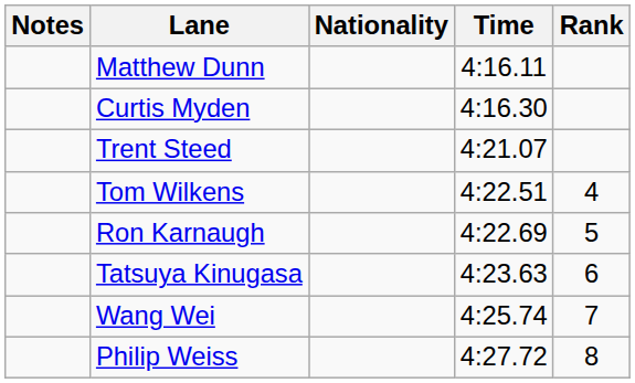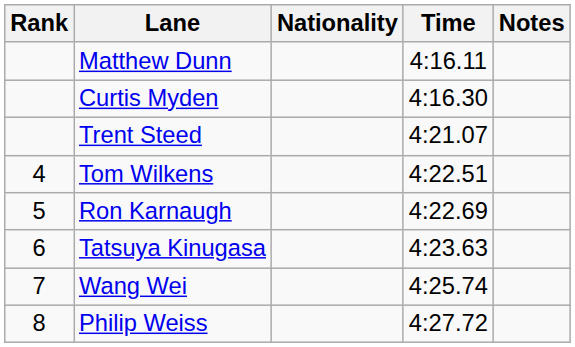columns swapped: Rank <-> Notes
